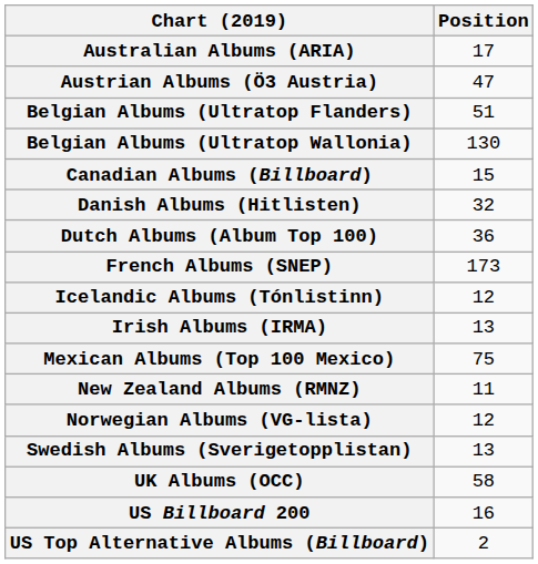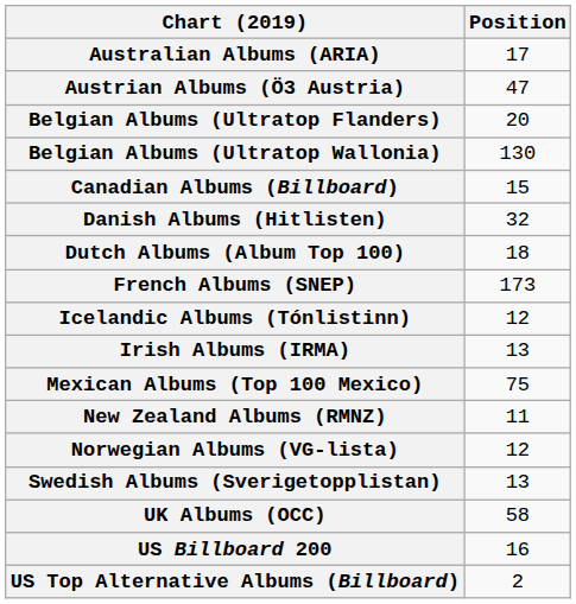Belgian Albums (Ultratop Flanders) | Position: 51 -> 20
Dutch Albums (Album Top 100) | Position: 36 -> 18
